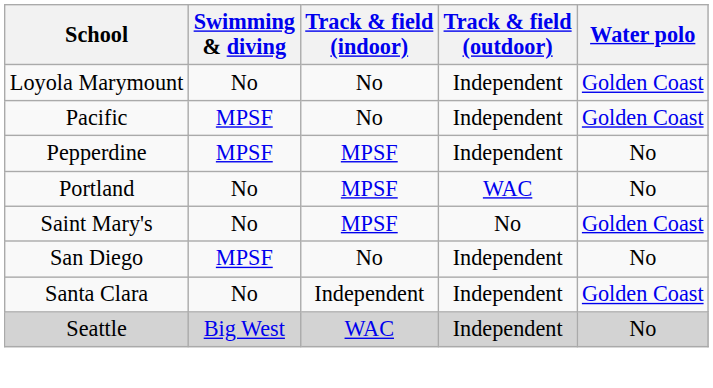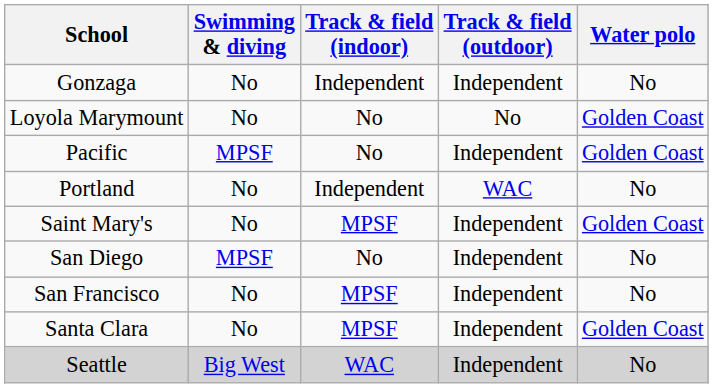+ row: Gonzaga | No | Independent | Independent | No
Loyola Marymount | Track & field (outdoor): Independent -> No
- row: Pepperdine | MPSF | MPSF | Independent | No
Portland | Track & field (indoor): MPSF -> Independent
Saint Mary's | Track & field (outdoor): No -> Independent
+ row: San Francisco | No | MPSF | Independent | No
Santa Clara | Track & field (indoor): Independent -> MPSF
